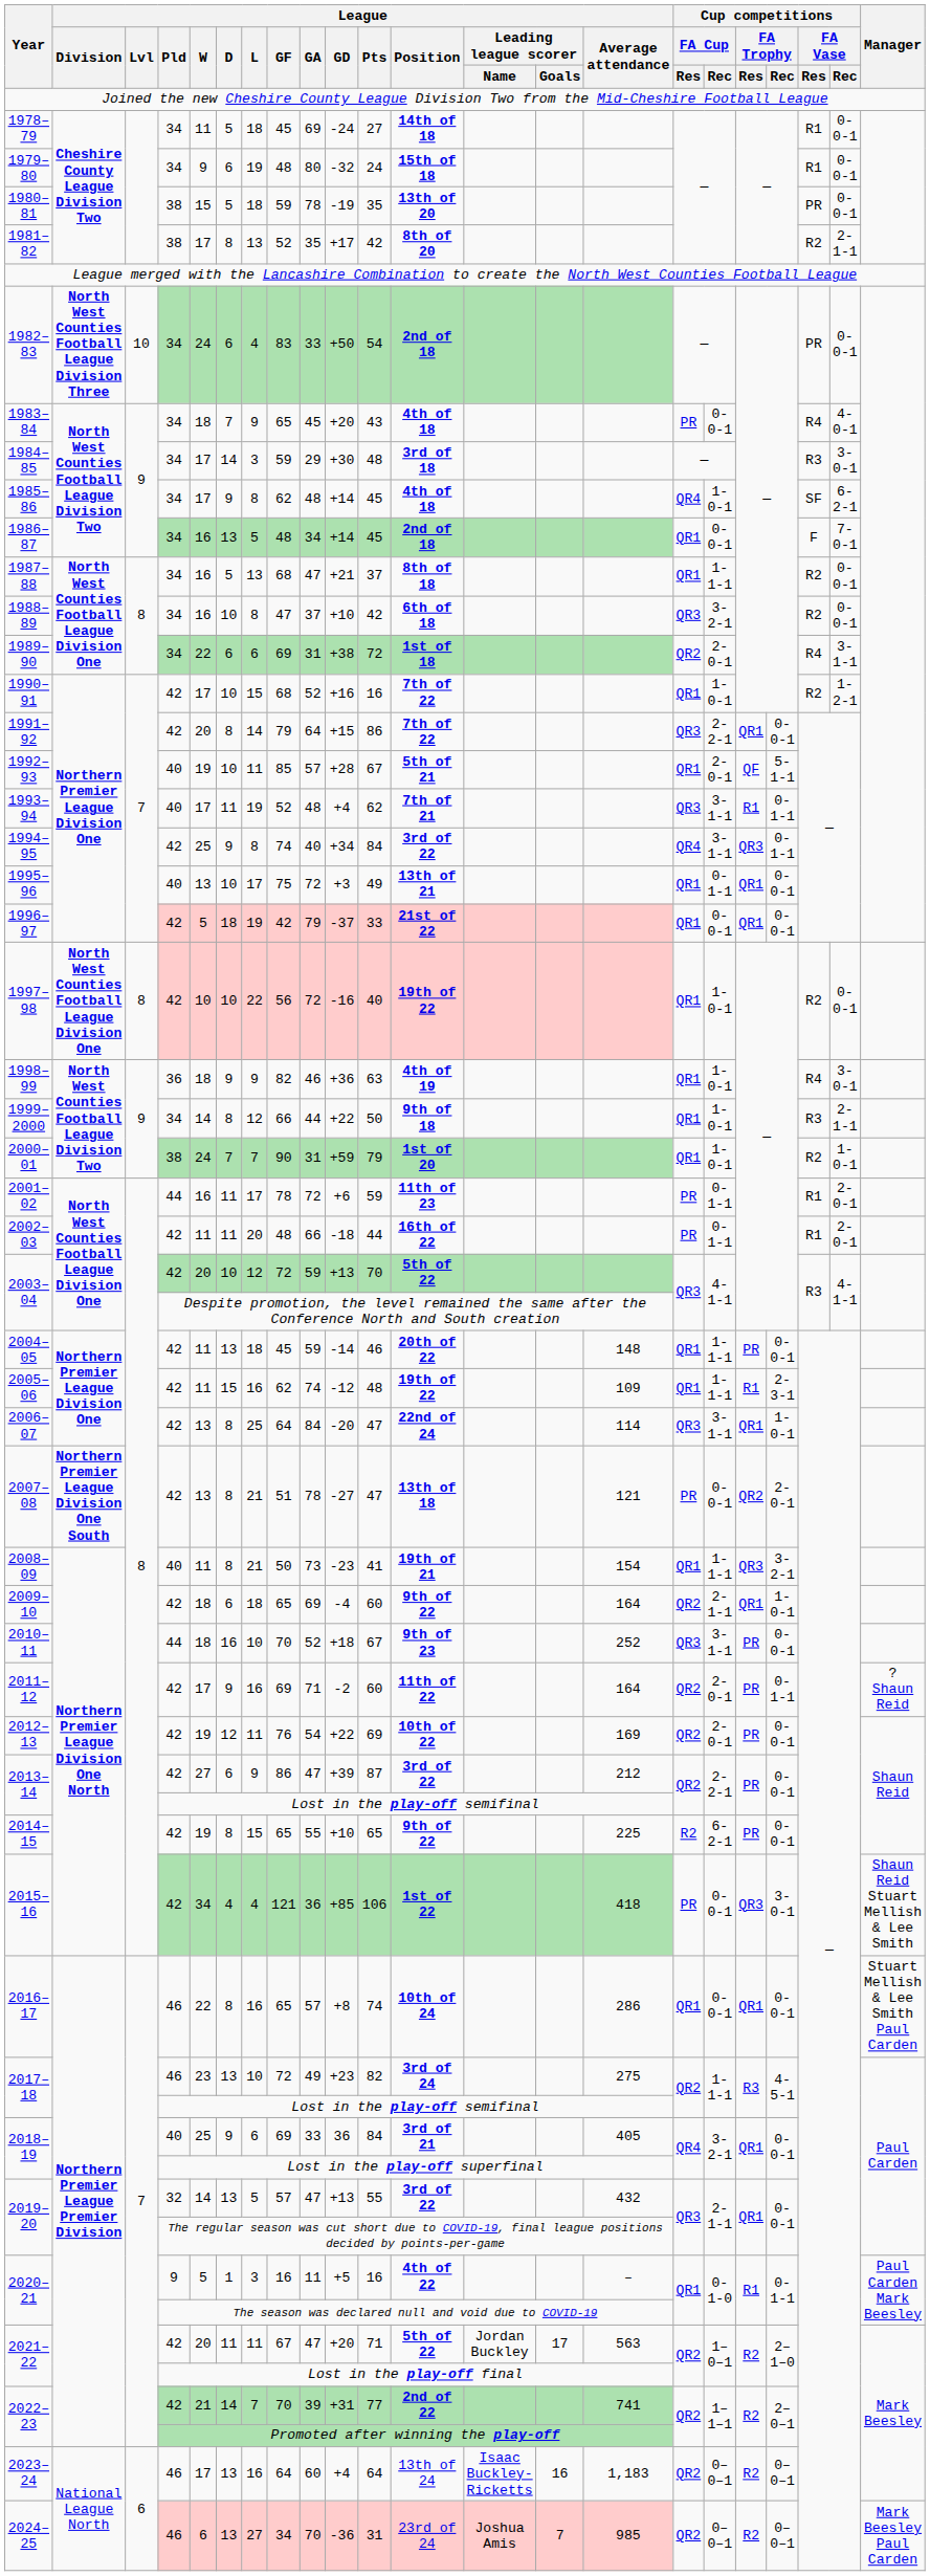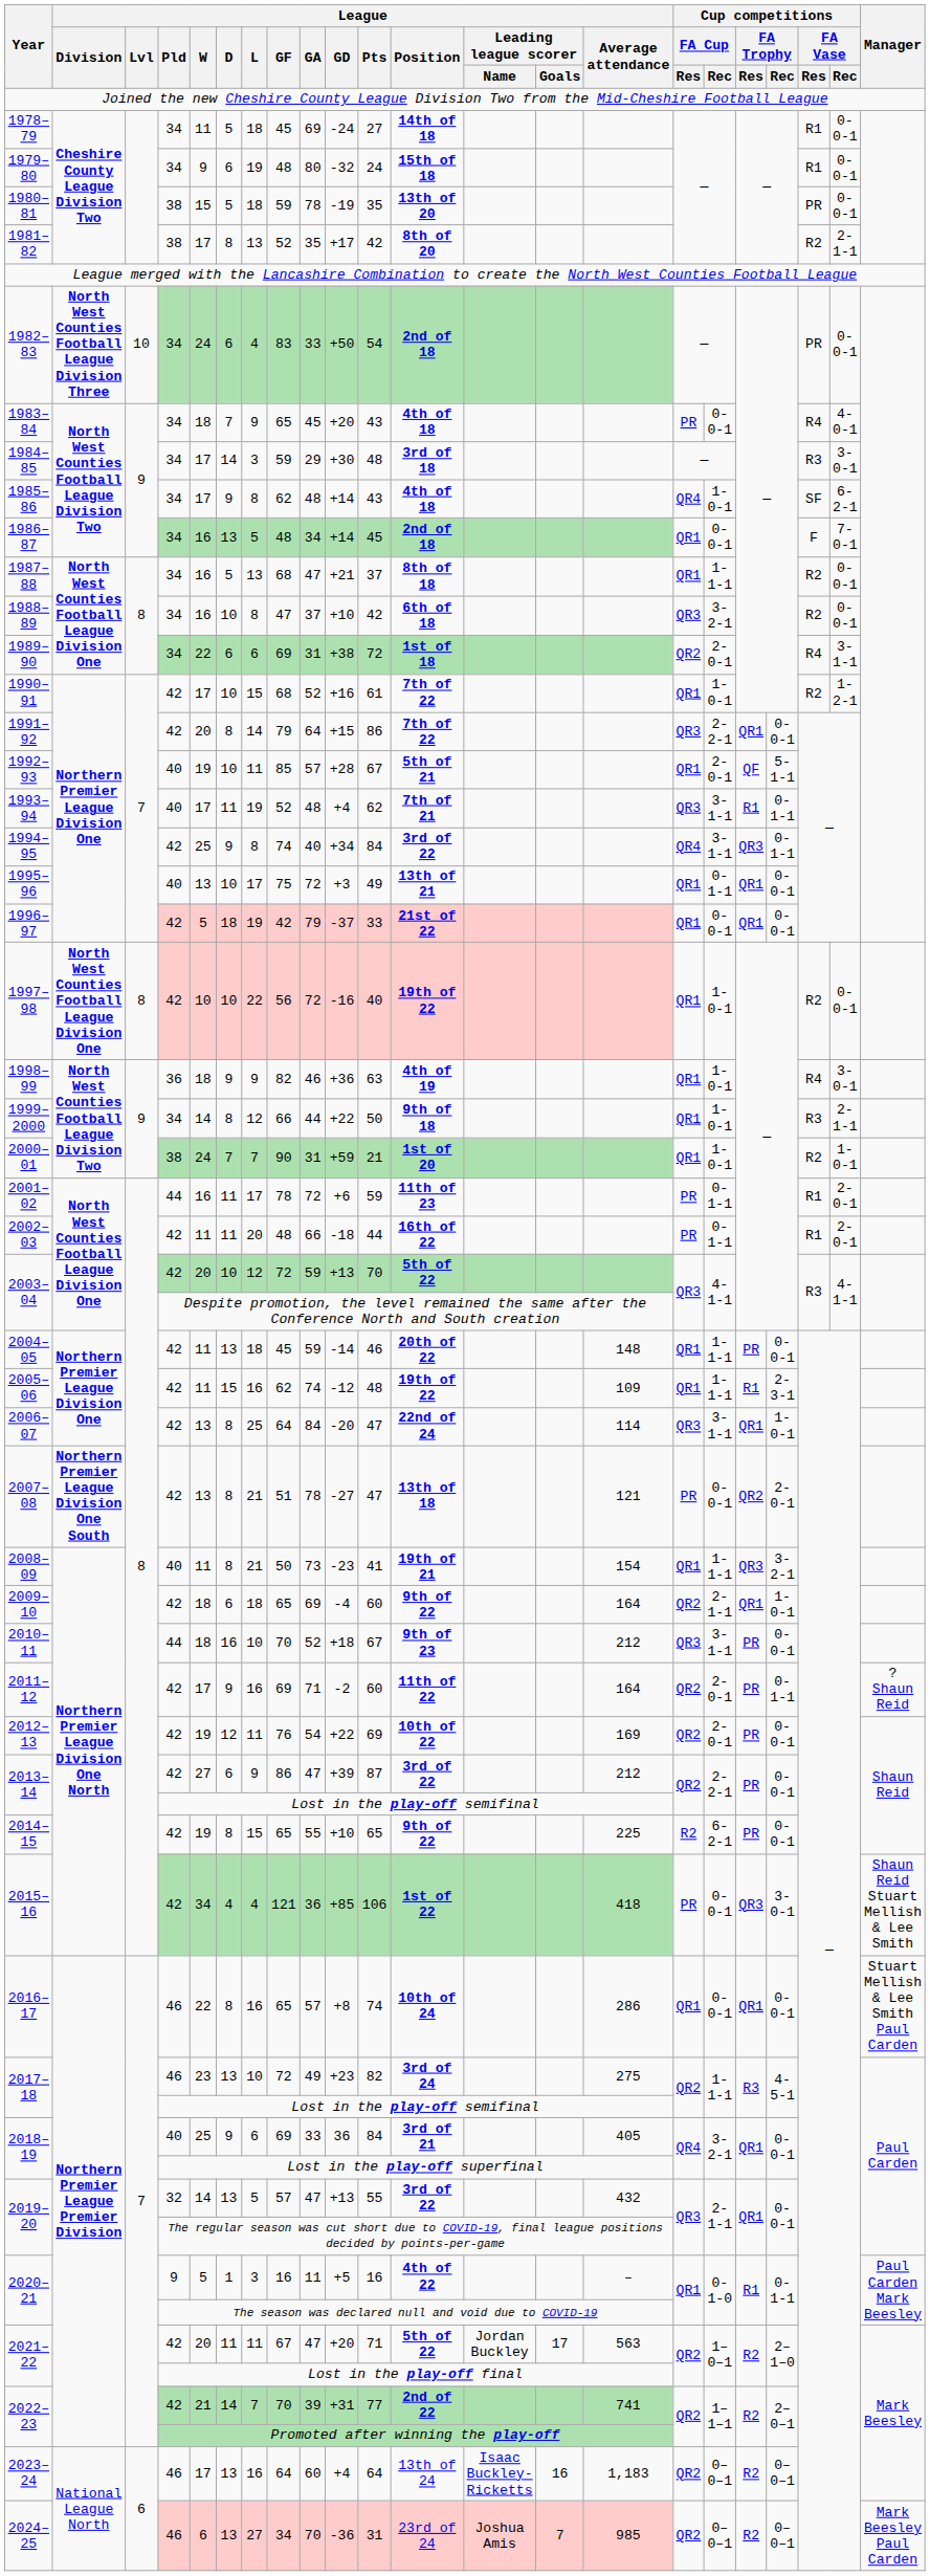1985–86 | League / Pts: 45 -> 43
1990–91 | League / Pts: 16 -> 61
2000–01 | League / Pts: 79 -> 21
2010–11 | League / Average attendance: 252 -> 212
